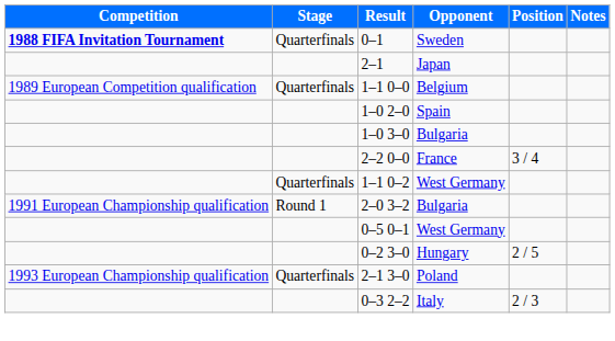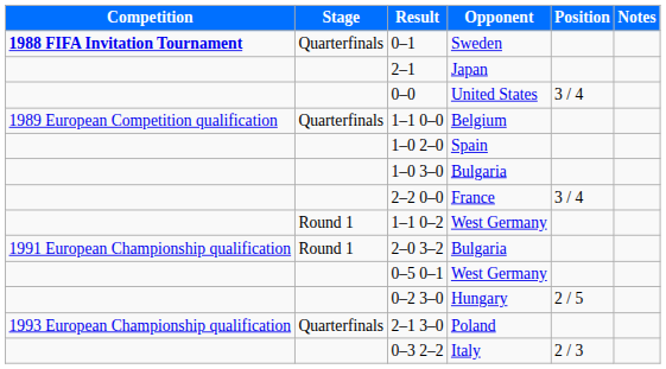+ row: 0–0 | United States | 3 / 4
1–1 0–2 | Stage: Quarterfinals -> Round 1
